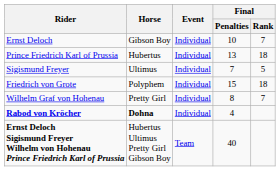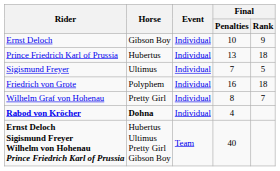Ernst Deloch | Final / Rank: 7 -> 9
Friedrich von Grote | Final / Penalties: 15 -> 16
